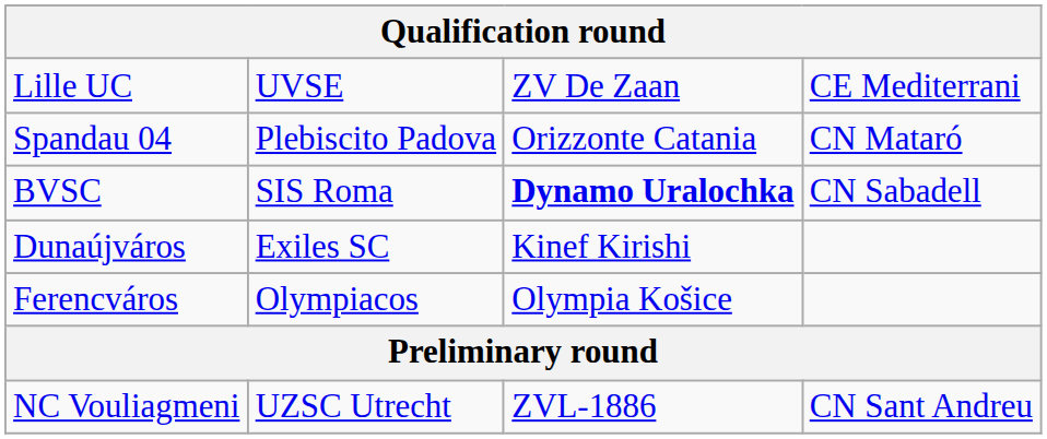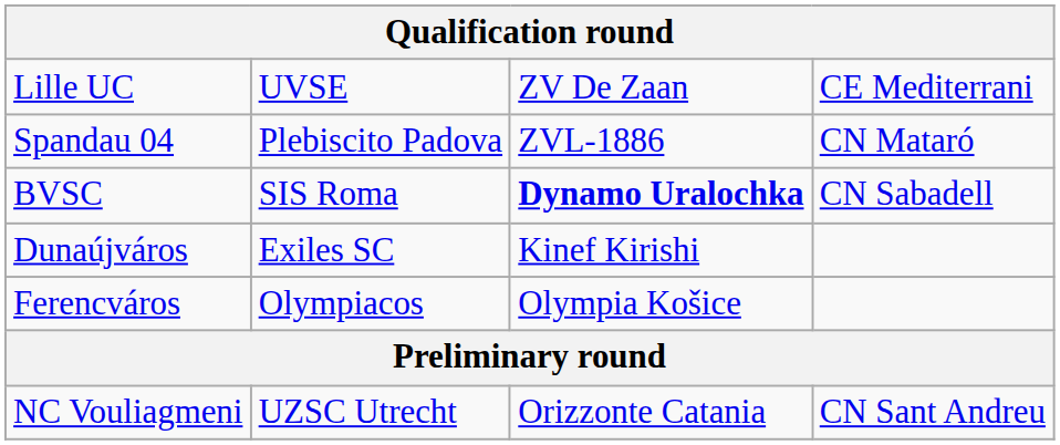Spandau 04 | column 3: Orizzonte Catania -> ZVL-1886
NC Vouliagmeni | column 3: ZVL-1886 -> Orizzonte Catania
